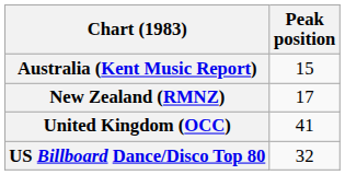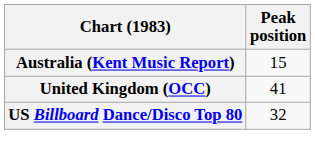- row: New Zealand (RMNZ) | 17
